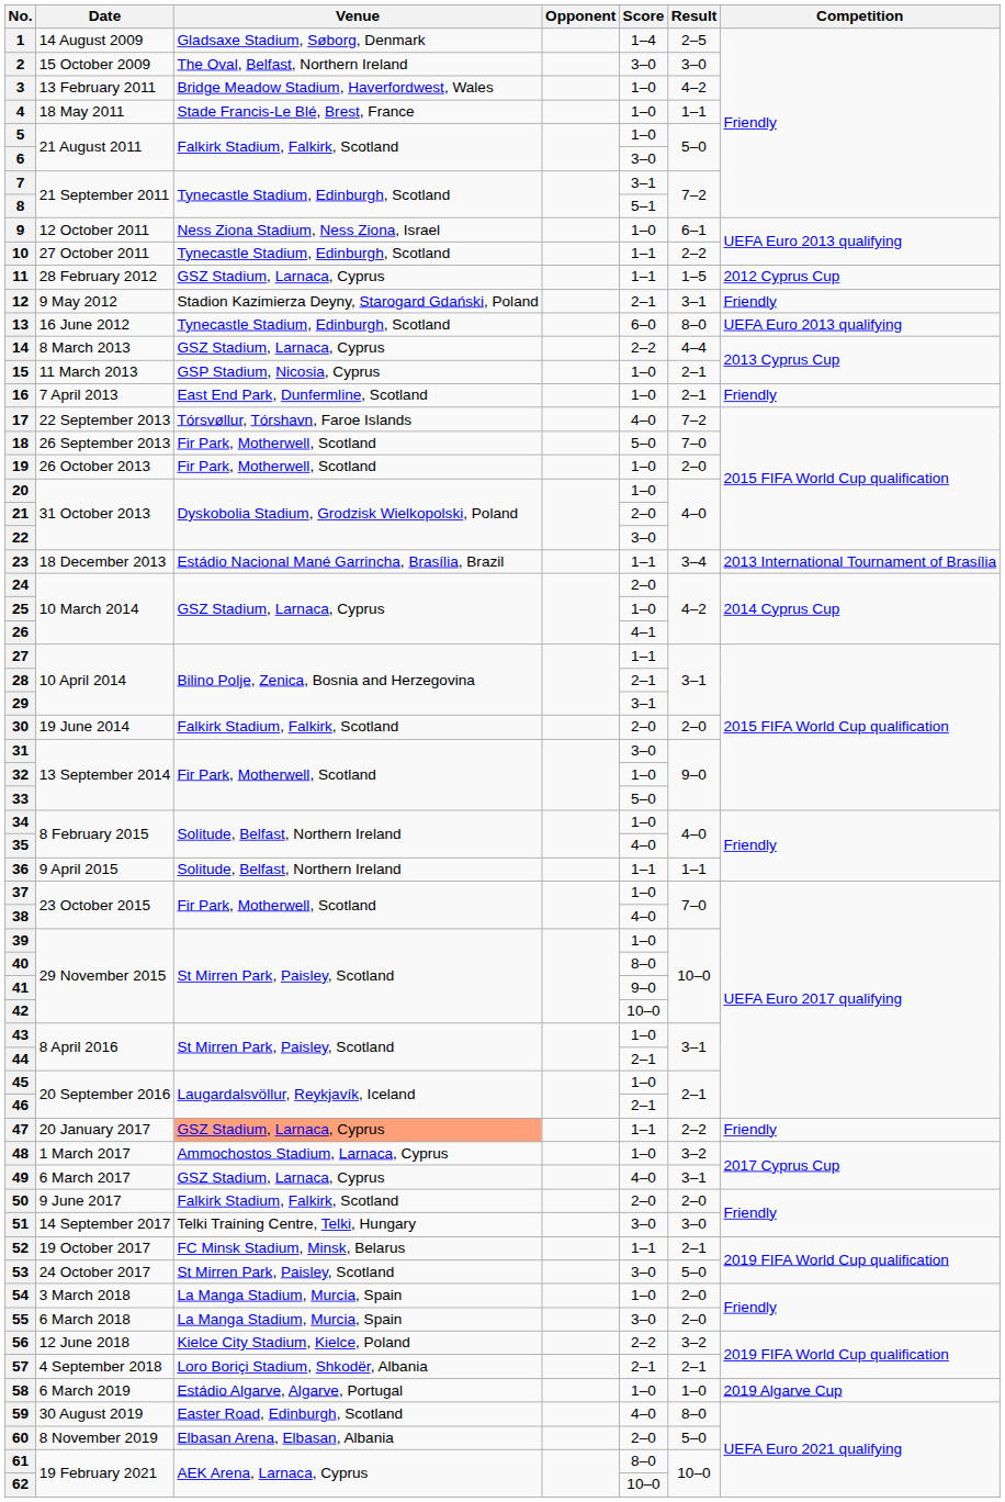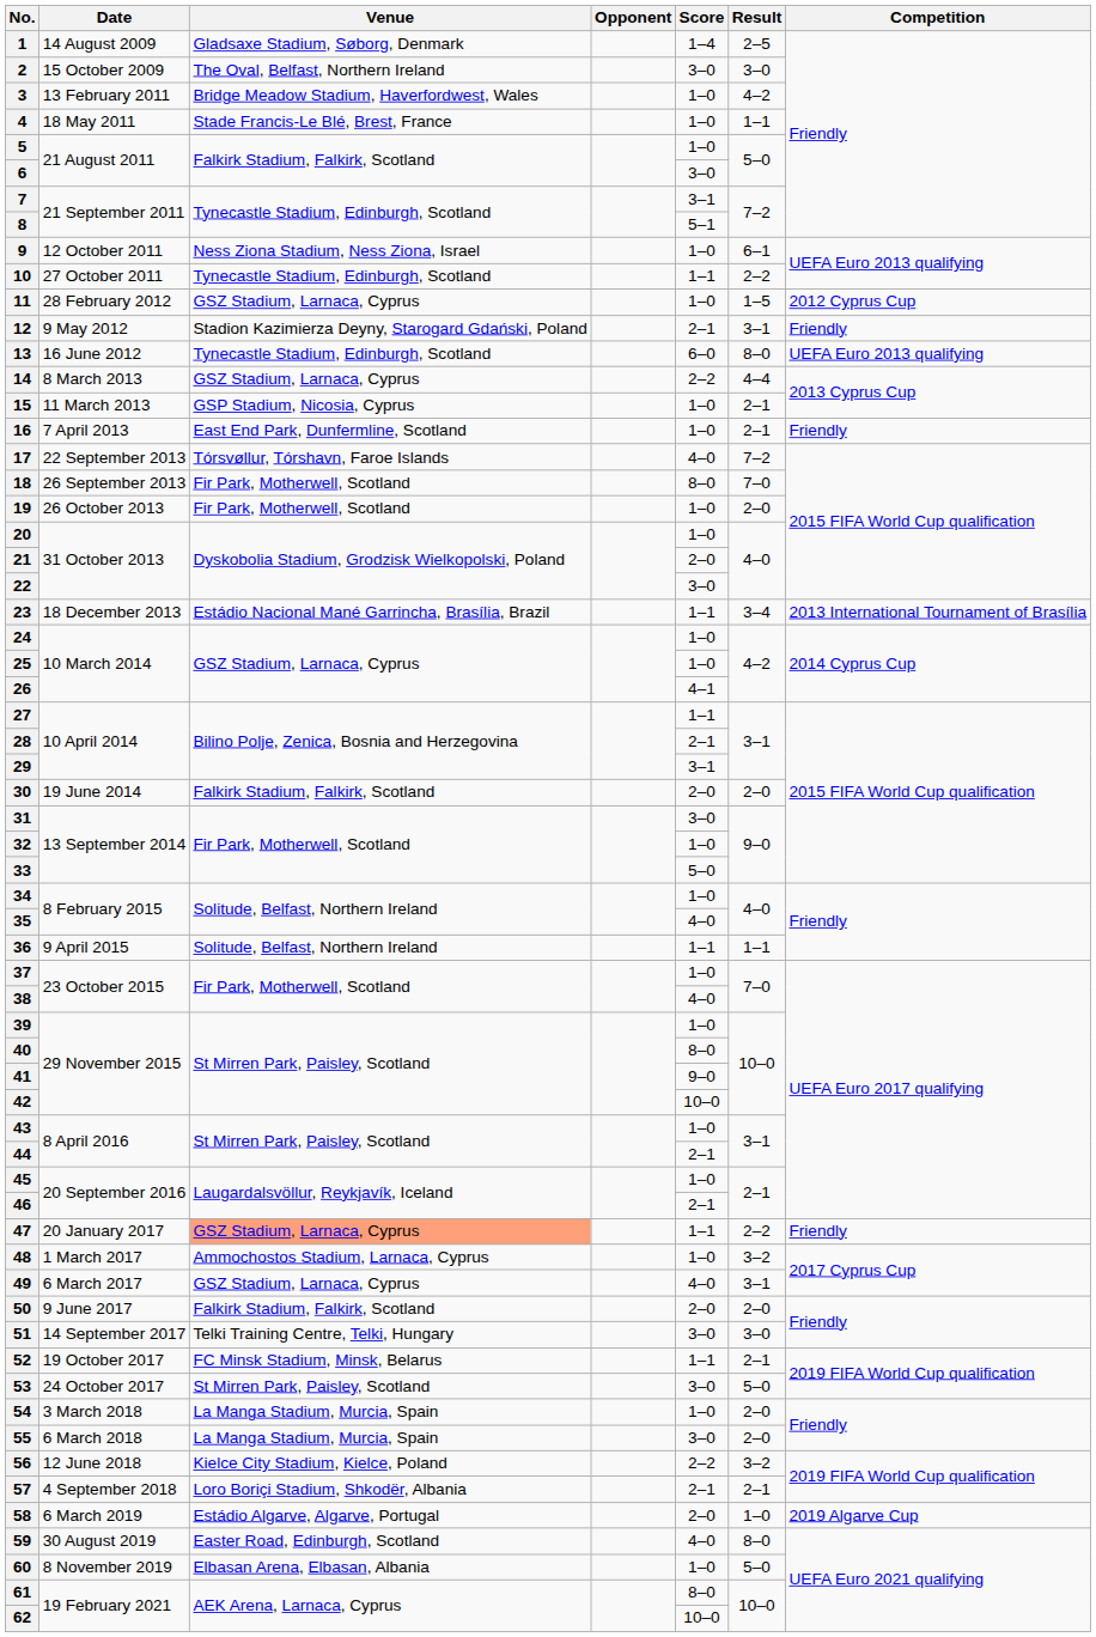11 | Score: 1–1 -> 1–0
18 | Score: 5–0 -> 8–0
24 | Score: 2–0 -> 1–0
58 | Score: 1–0 -> 2–0
60 | Score: 2–0 -> 1–0
